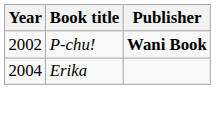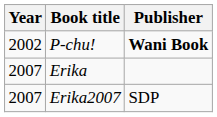Erika | Year: 2004 -> 2007
+ row: 2007 | Erika2007 | SDP
